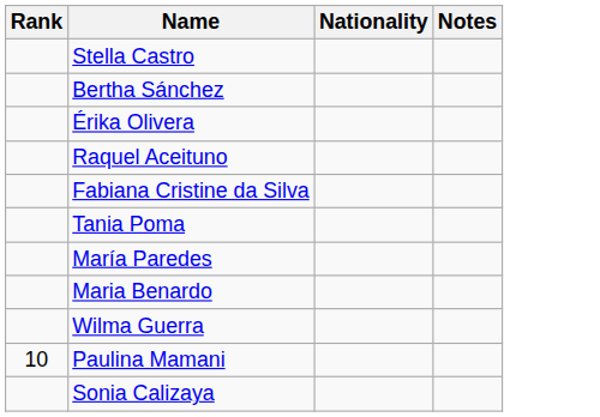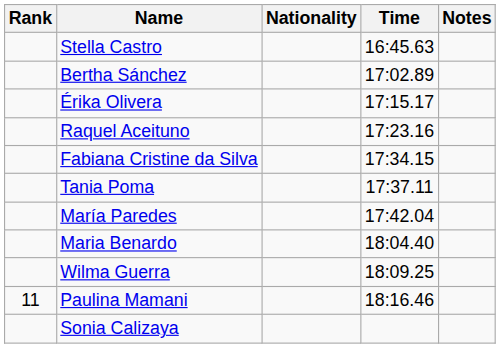+ column: Time | 16:45.63 | 17:02.89 | 17:15.17 | 17:23.16 | 17:34.15 | 17:37.11 | 17:42.04 | 18:04.40 | 18:09.25 | 18:16.46
Paulina Mamani | Rank: 10 -> 11
